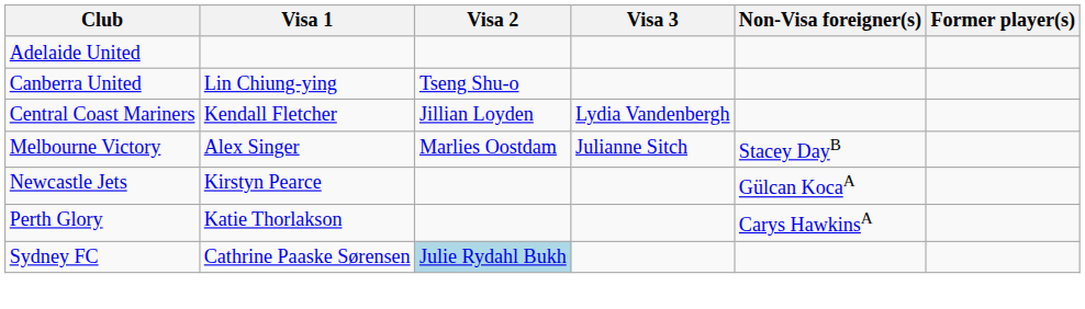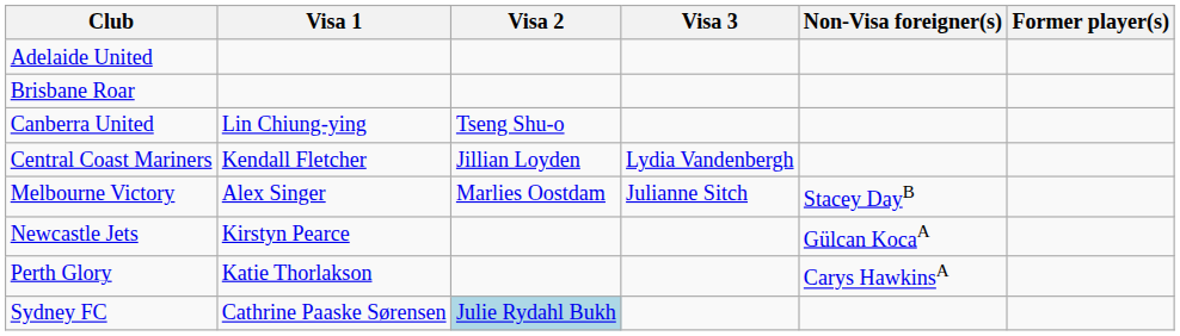+ row: Brisbane Roar
